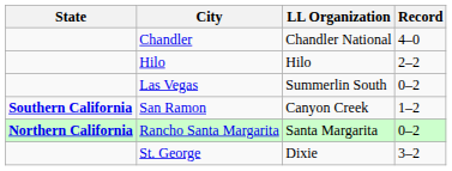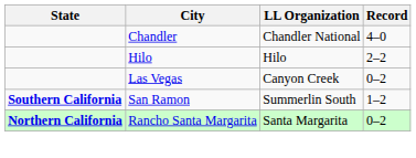Las Vegas | LL Organization: Summerlin South -> Canyon Creek
San Ramon | LL Organization: Canyon Creek -> Summerlin South
- row: St. George | Dixie | 3–2
